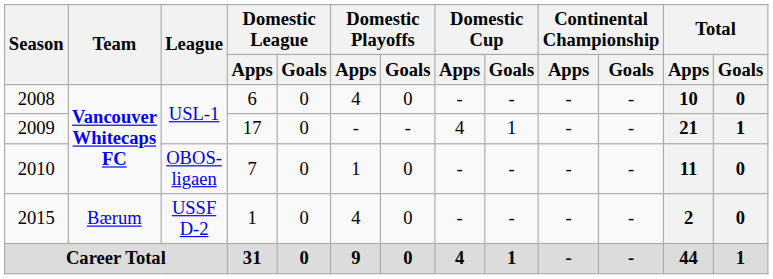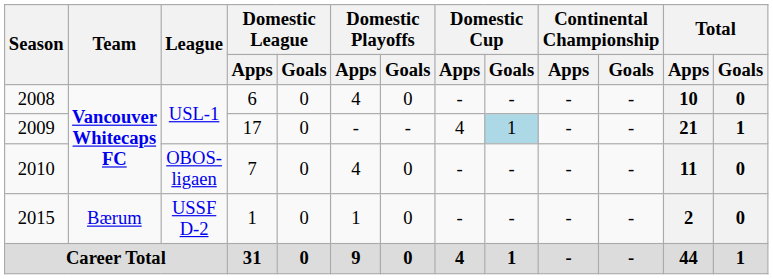2009 | Domestic Cup / Goals: no background -> lightblue background
2010 | Domestic Playoffs / Apps: 1 -> 4
2015 | Domestic Playoffs / Apps: 4 -> 1
